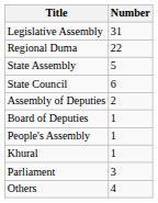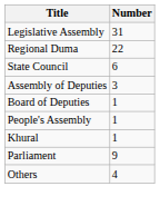- row: State Assembly | 5
Assembly of Deputies | Number: 2 -> 3
Parliament | Number: 3 -> 9
